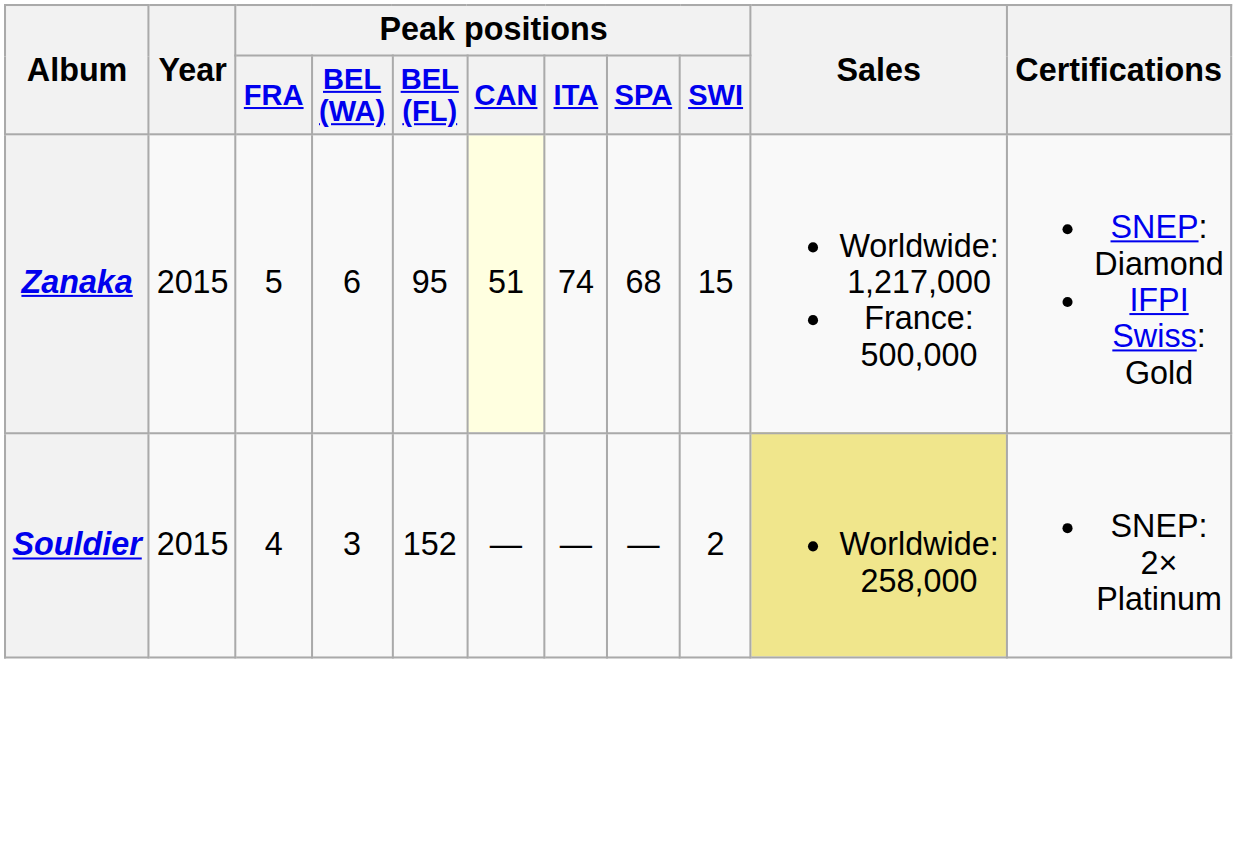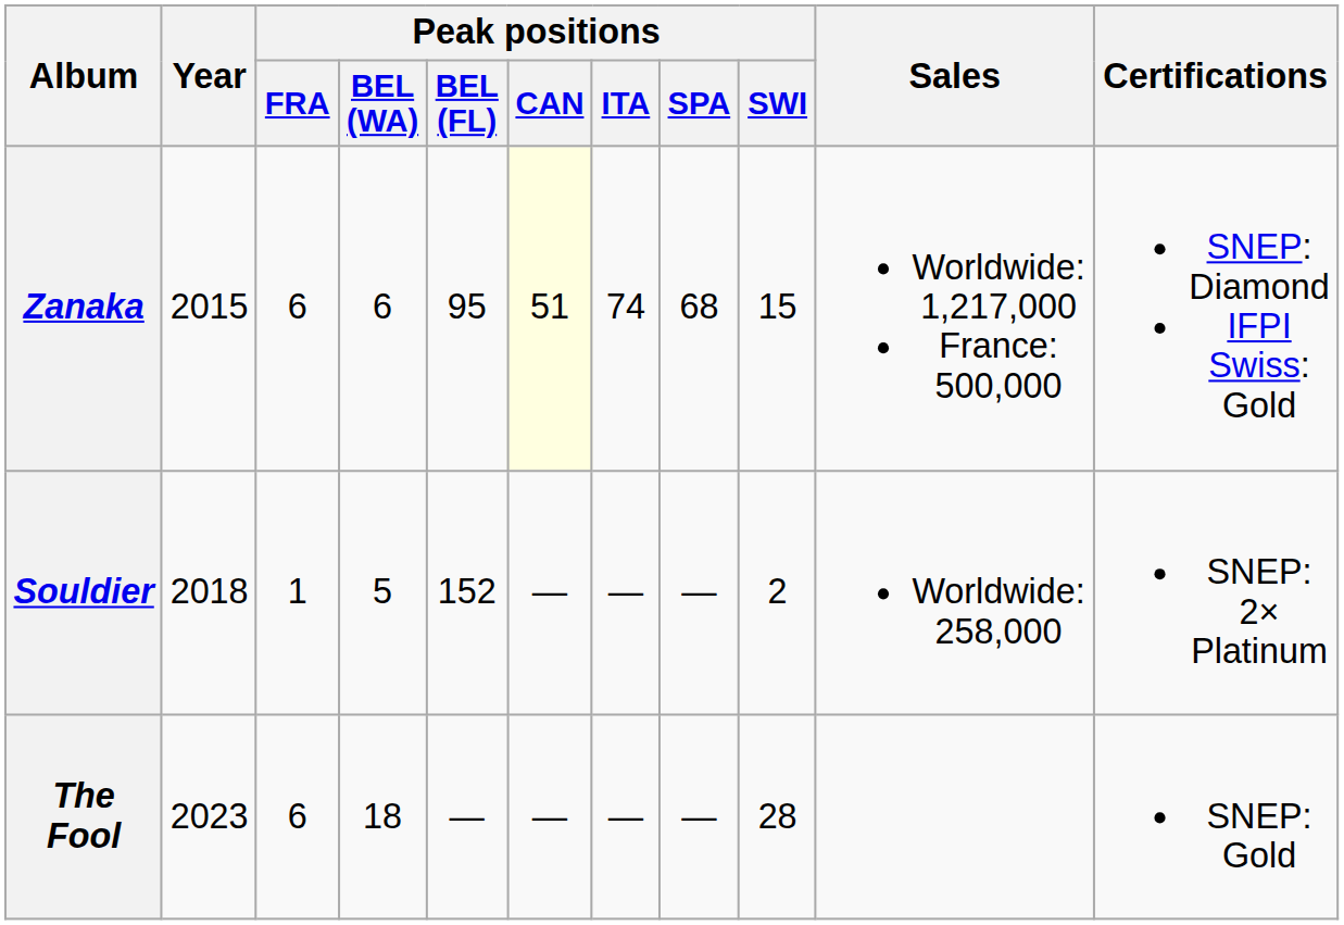Zanaka | Peak positions / FRA: 5 -> 6
Souldier | Year: 2015 -> 2018
Souldier | Peak positions / FRA: 4 -> 1
Souldier | Peak positions / BEL (WA): 3 -> 5
Souldier | Sales: khaki background -> no background
+ row: The Fool | 2023 | 6 | 18 | — | — | — | — | 28 | SNEP: Gold
